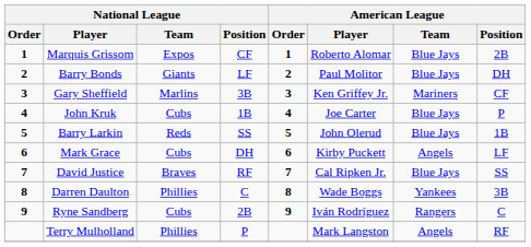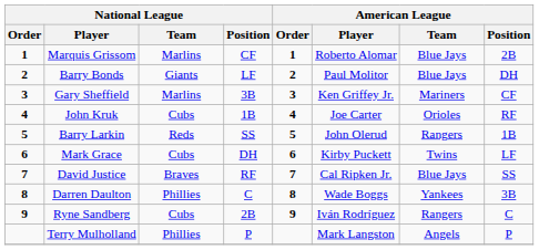Marquis Grissom | National League / Team: Expos -> Marlins
John Kruk | American League / Team: Blue Jays -> Orioles
John Kruk | American League / Position: P -> RF
Barry Larkin | American League / Team: Blue Jays -> Rangers
Mark Grace | American League / Team: Angels -> Twins
Terry Mulholland | American League / Position: RF -> P
